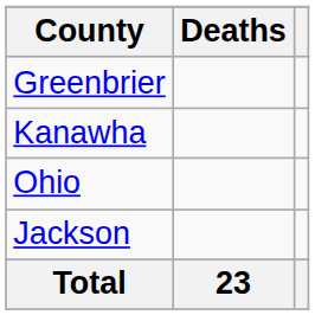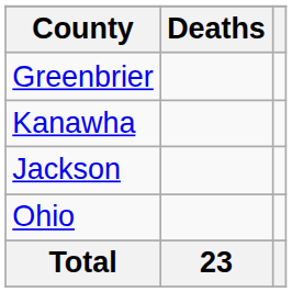rows swapped: Jackson <-> Ohio
